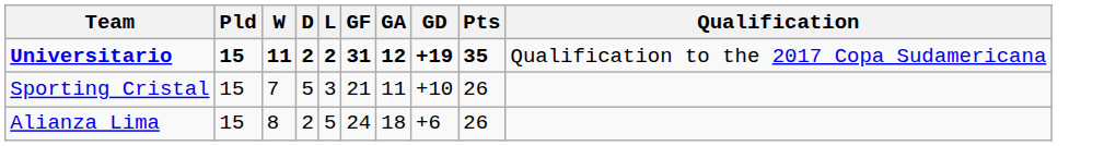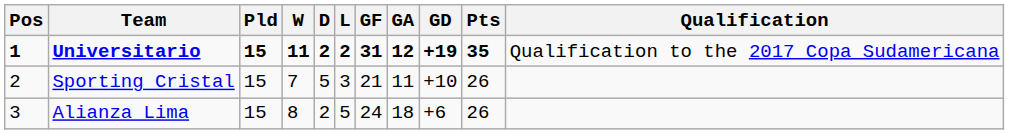+ column: Pos | 1 | 2 | 3
